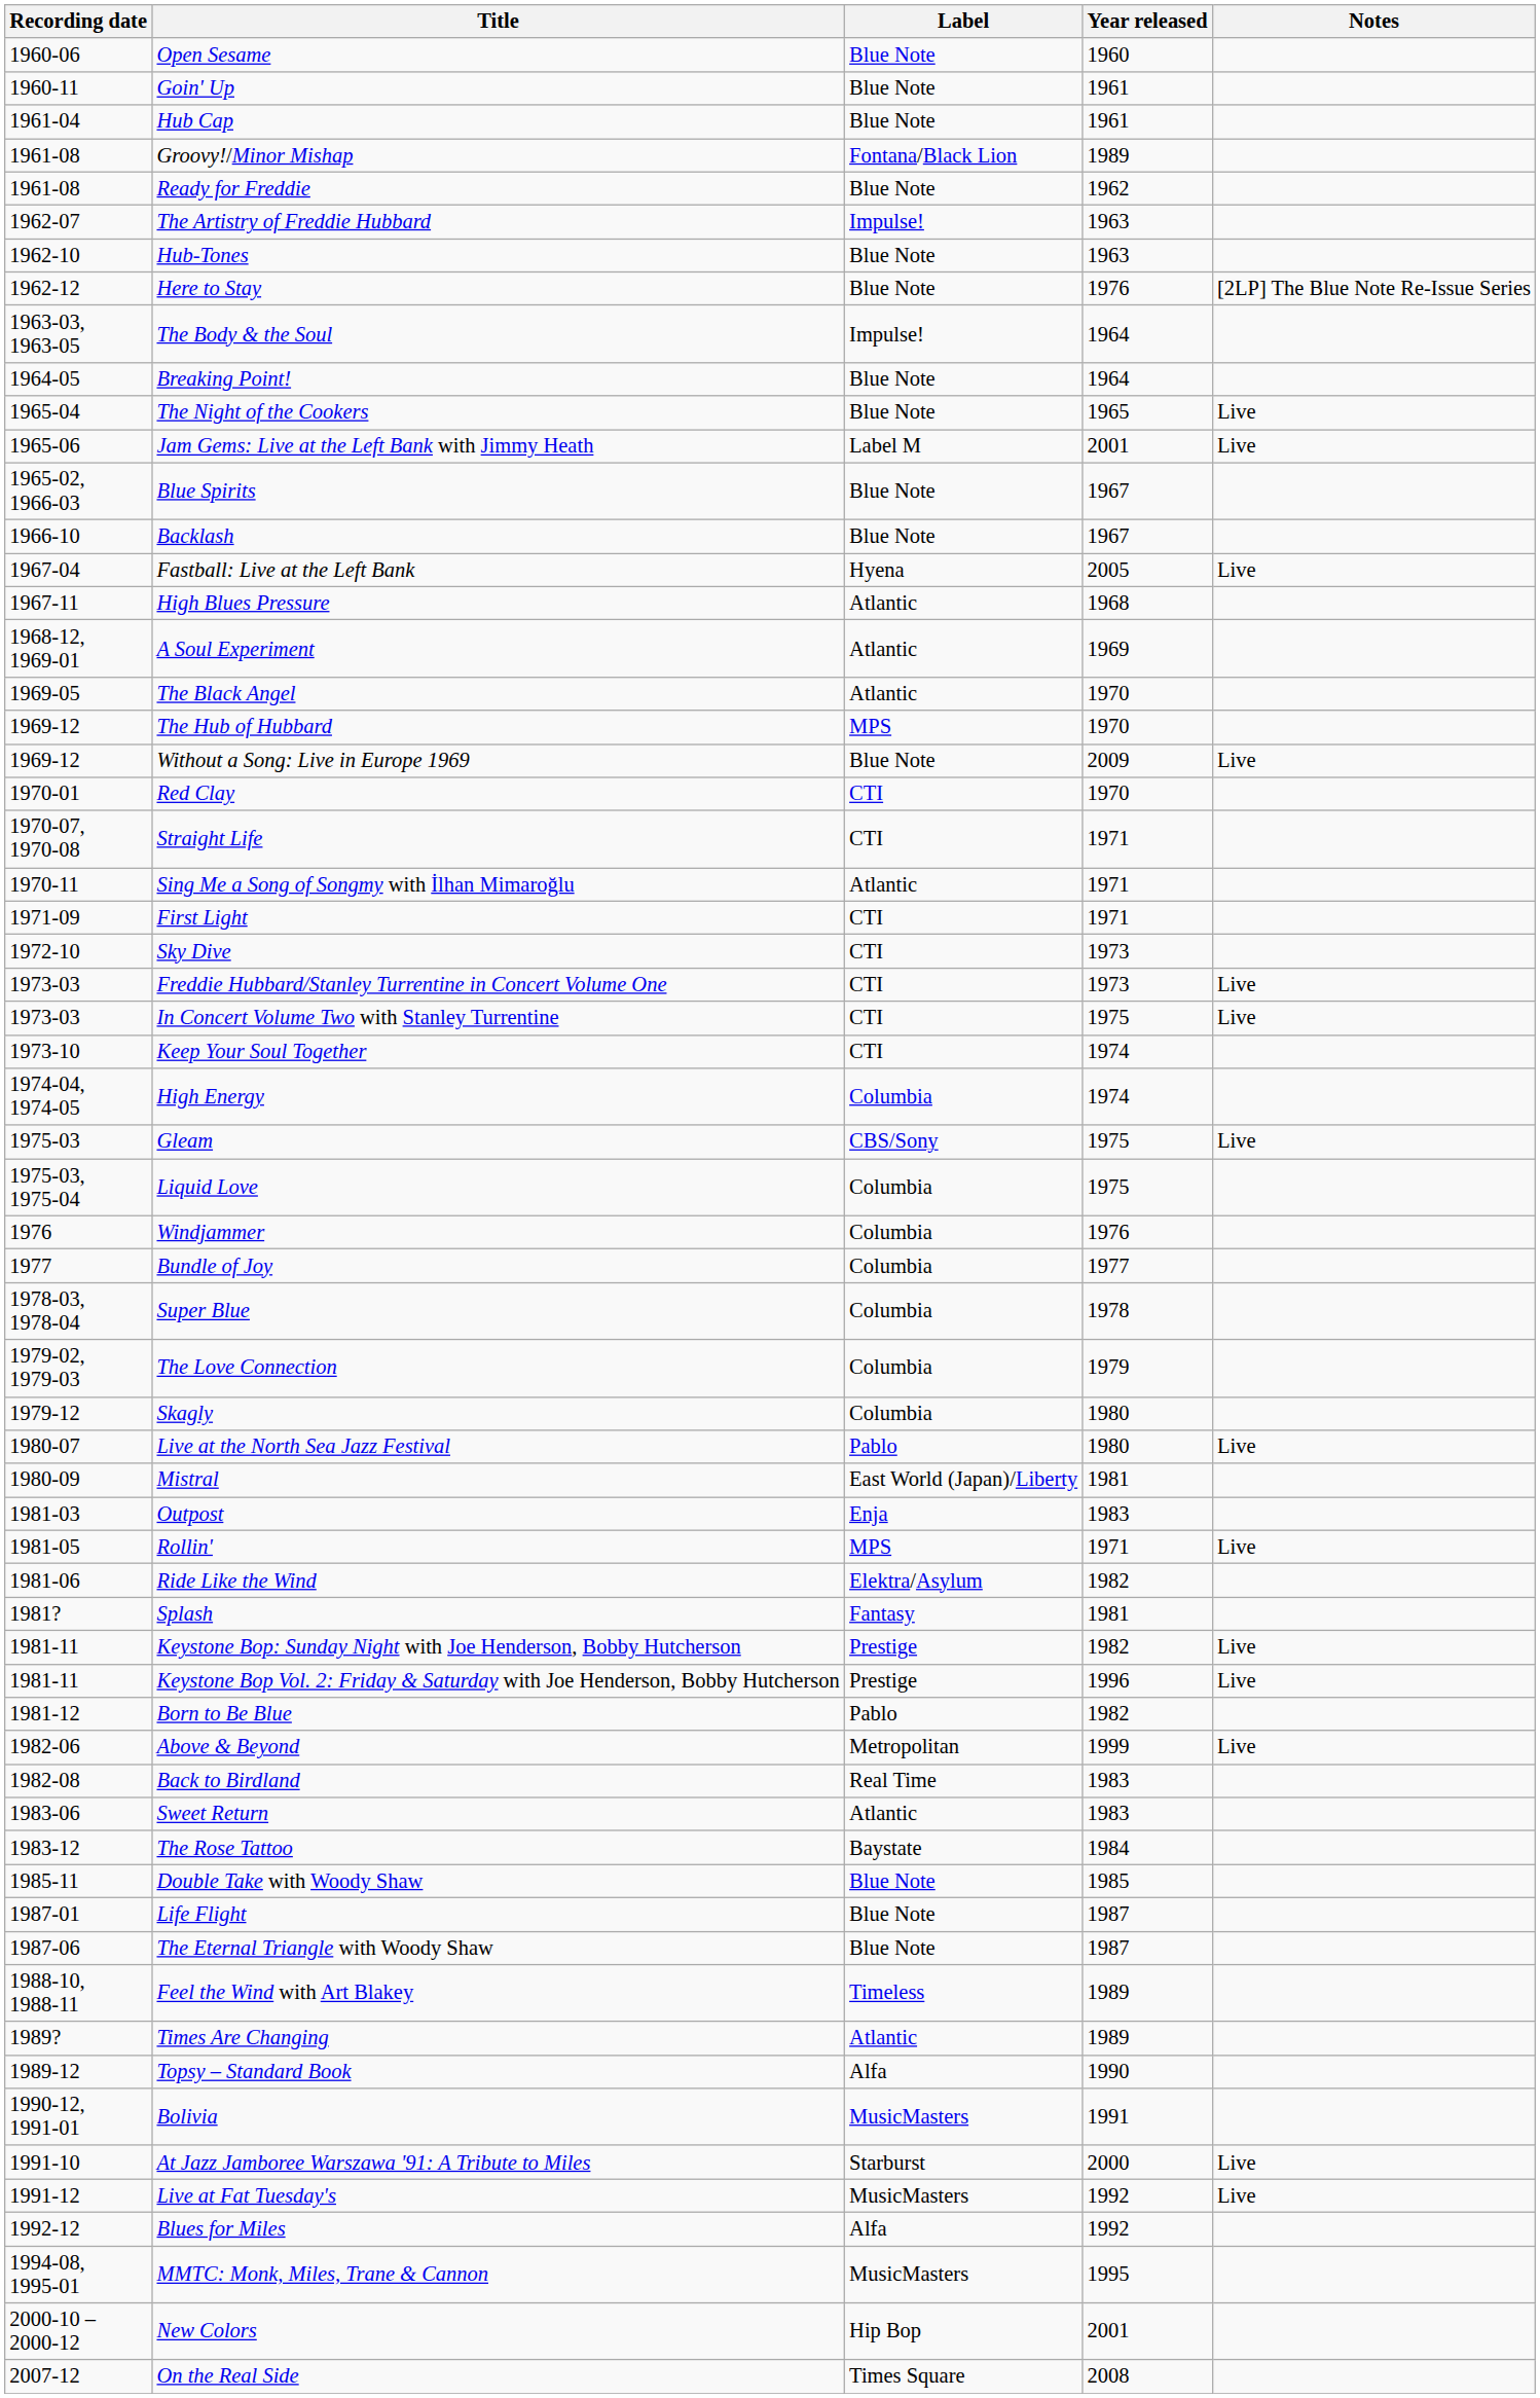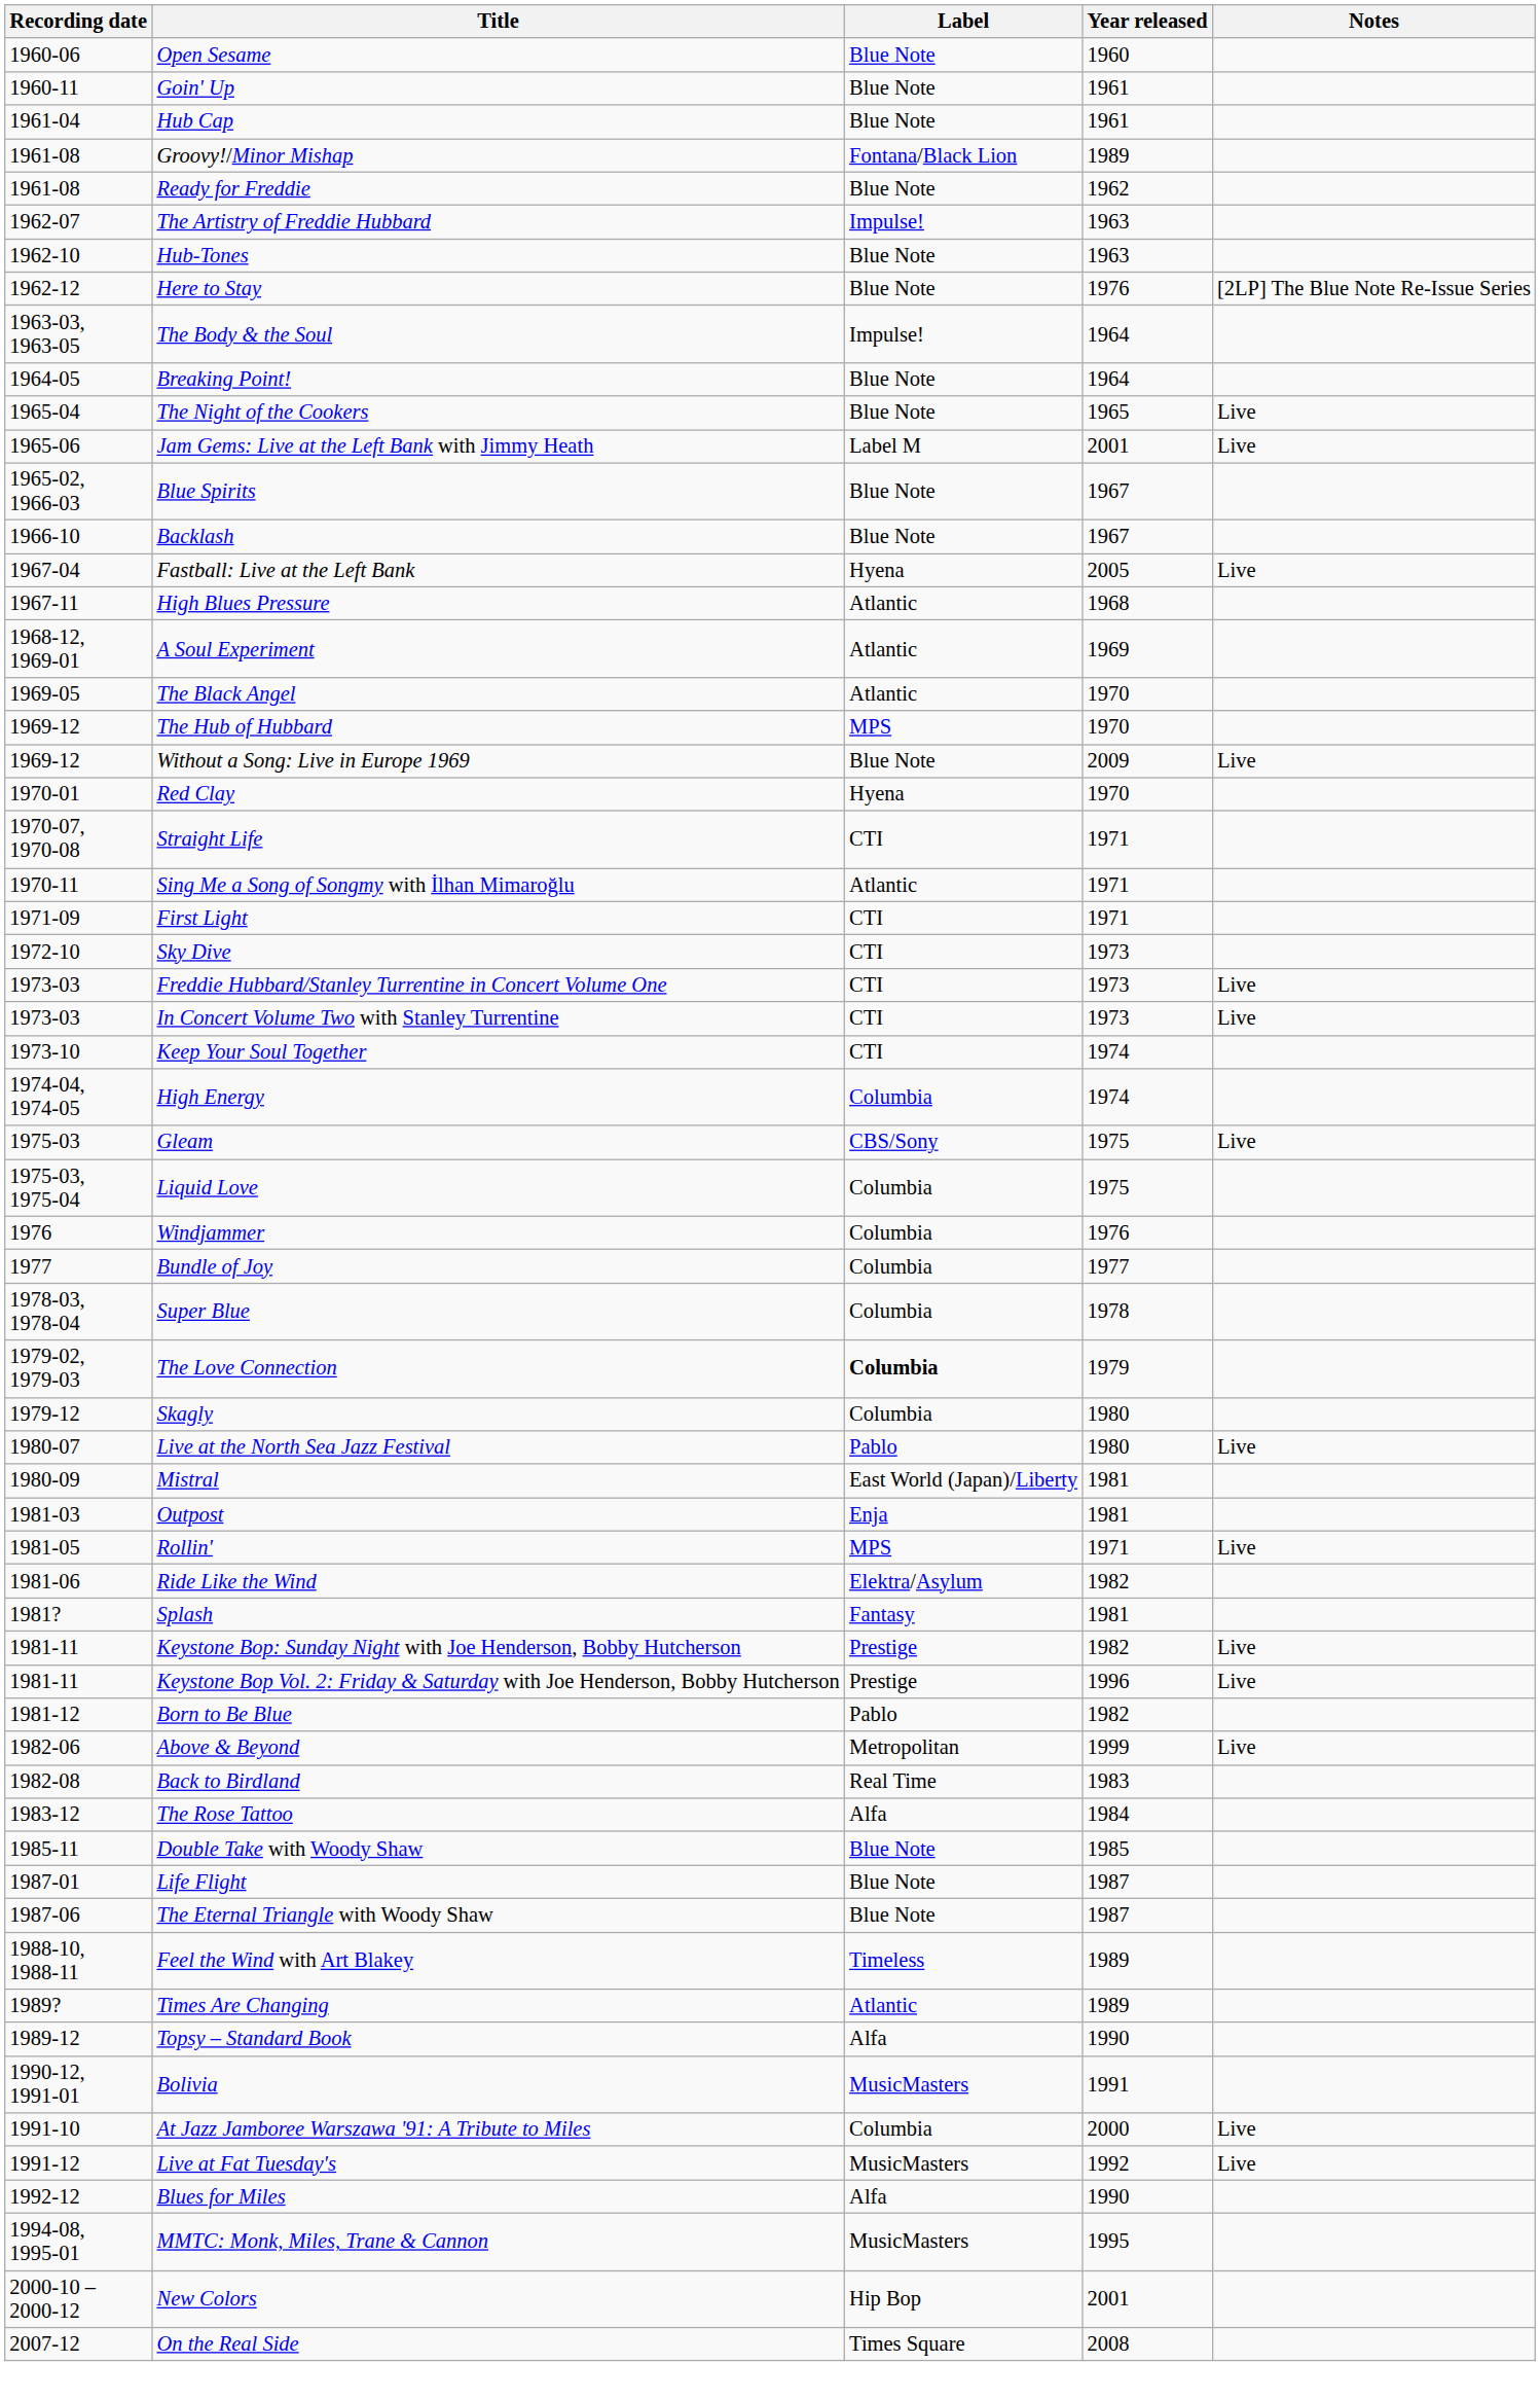Red Clay | Label: CTI -> Hyena
In Concert Volume Two with Stanley Turrentine | Year released: 1975 -> 1973
The Love Connection | Label: normal -> bold
Outpost | Year released: 1983 -> 1981
- row: 1983-06 | Sweet Return | Atlantic | 1983
The Rose Tattoo | Label: Baystate -> Alfa
At Jazz Jamboree Warszawa '91: A Tribute to Miles | Label: Starburst -> Columbia
Blues for Miles | Year released: 1992 -> 1990
